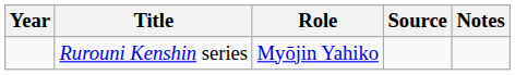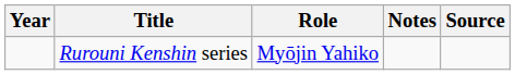columns swapped: Notes <-> Source
